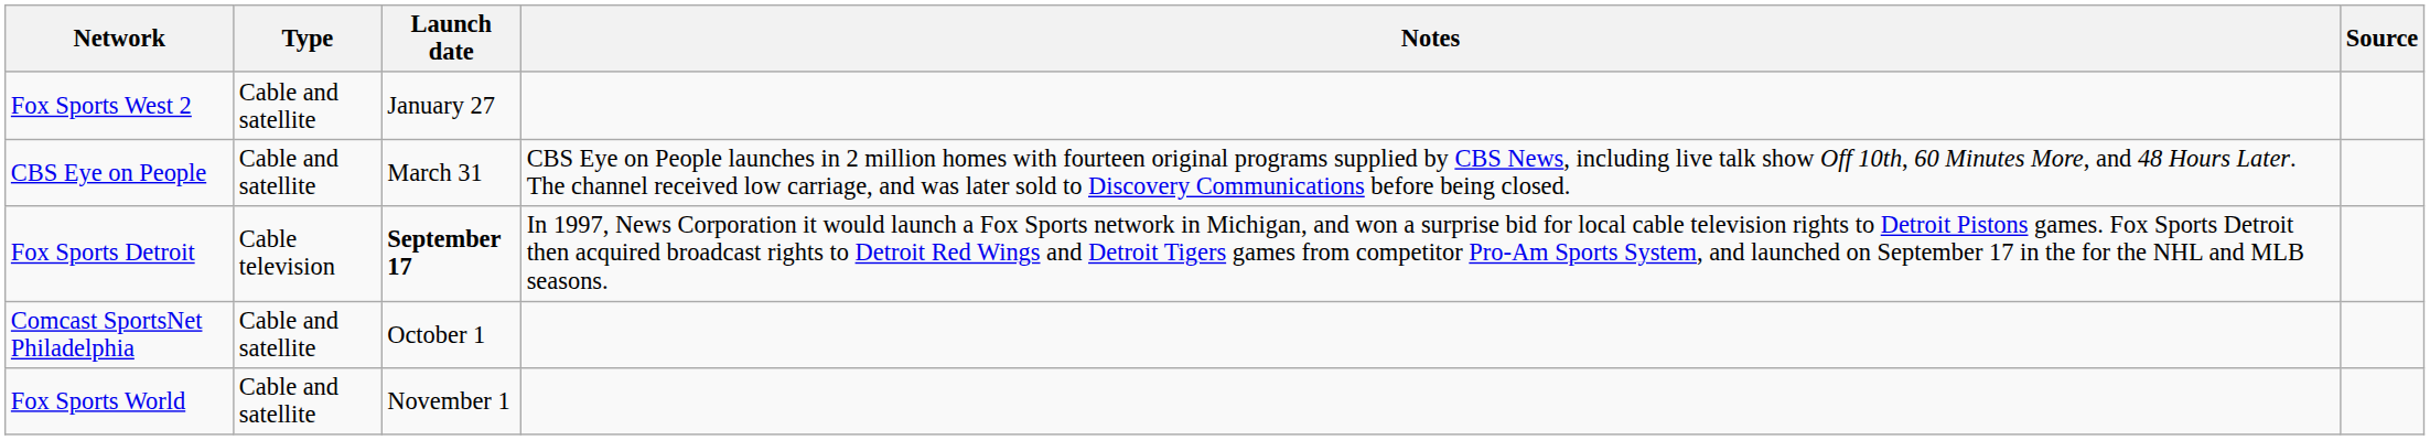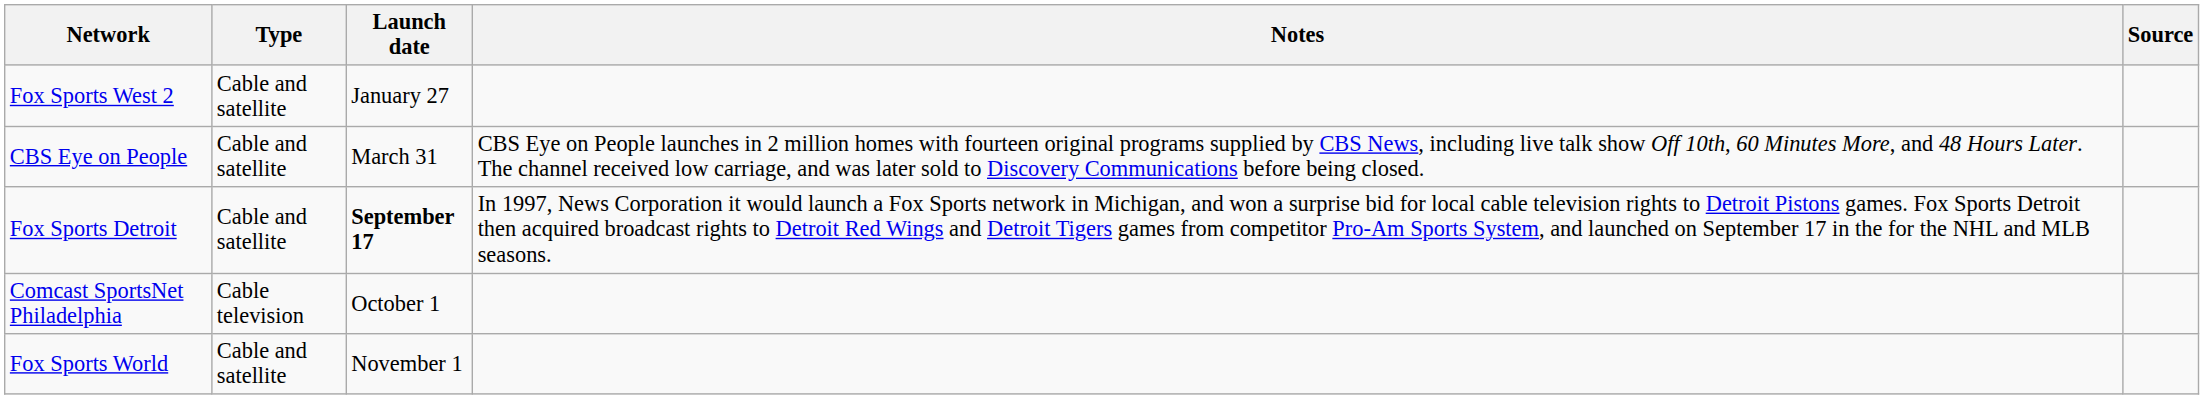Fox Sports Detroit | Type: Cable television -> Cable and satellite
Comcast SportsNet Philadelphia | Type: Cable and satellite -> Cable television
